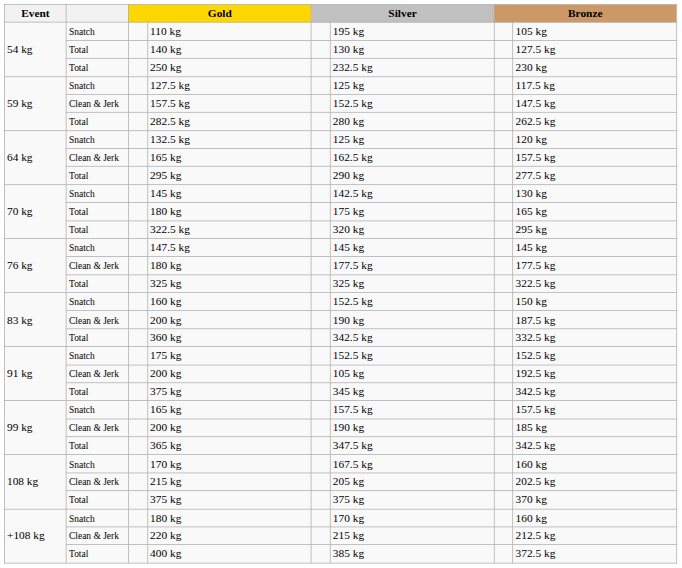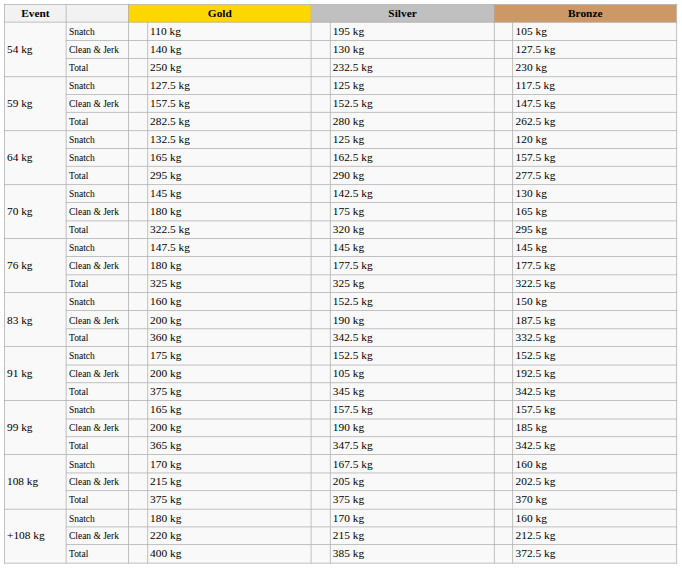140 kg | column 2: Total -> Clean & Jerk
64 kg / 165 kg | column 2: Clean & Jerk -> Snatch
70 kg / 180 kg | column 2: Total -> Clean & Jerk
